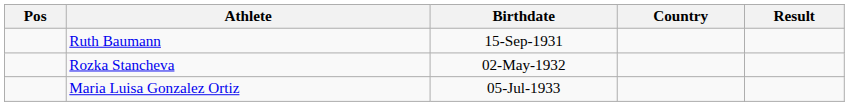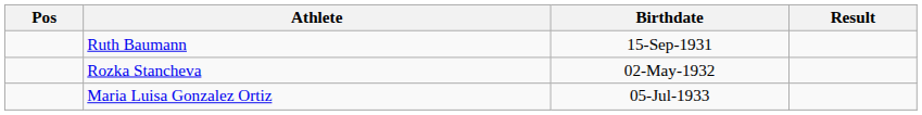- column: Country
